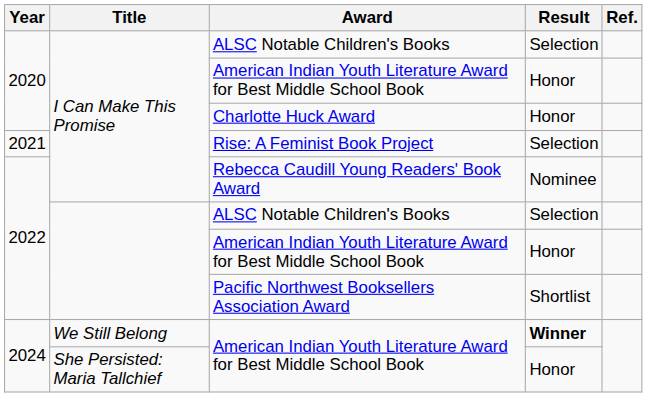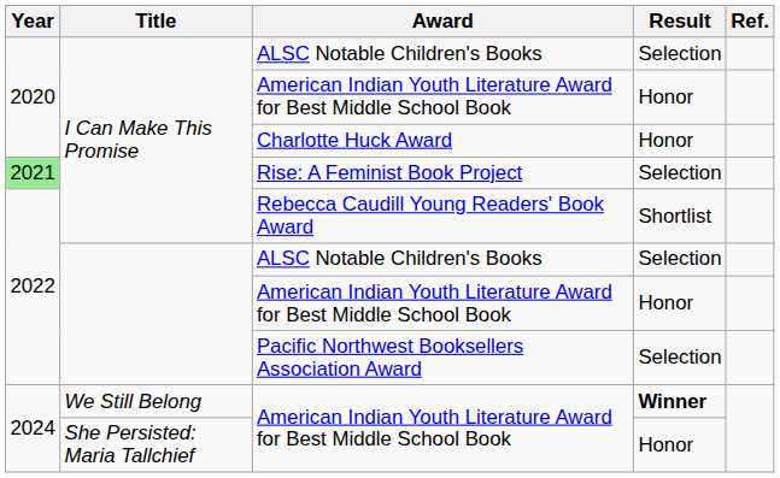Rise: A Feminist Book Project | Year: no background -> lightgreen background
Rebecca Caudill Young Readers' Book Award | Result: Nominee -> Shortlist
Pacific Northwest Booksellers Association Award | Result: Shortlist -> Selection
